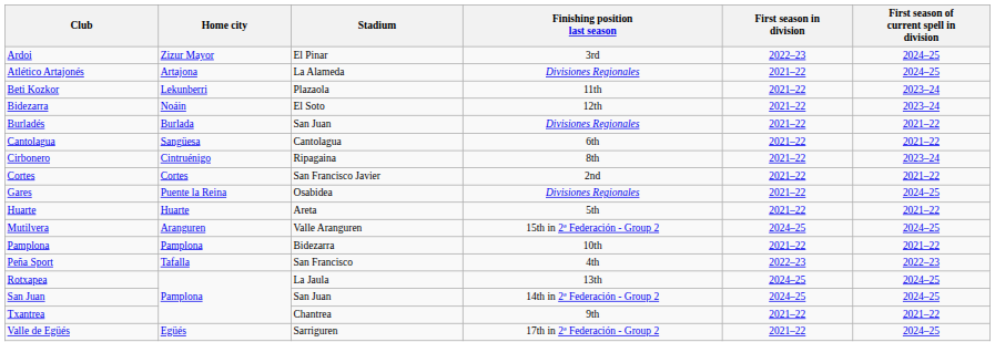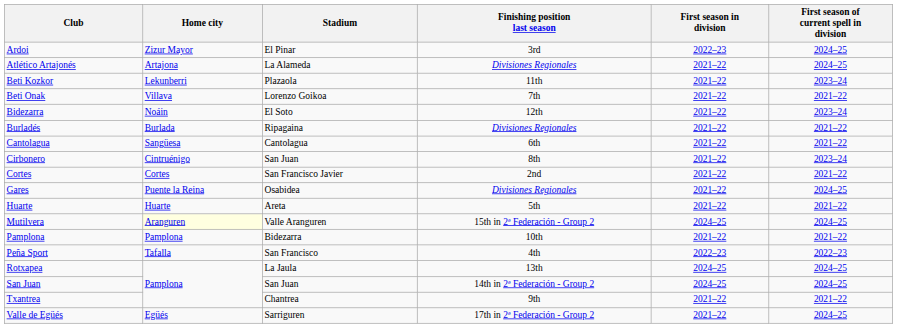+ row: Beti Onak | Villava | Lorenzo Goikoa | 7th | 2021–22 | 2021–22
Burladés | Stadium: San Juan -> Ripagaina
Cirbonero | Stadium: Ripagaina -> San Juan
Mutilvera | Home city: no background -> lightyellow background
